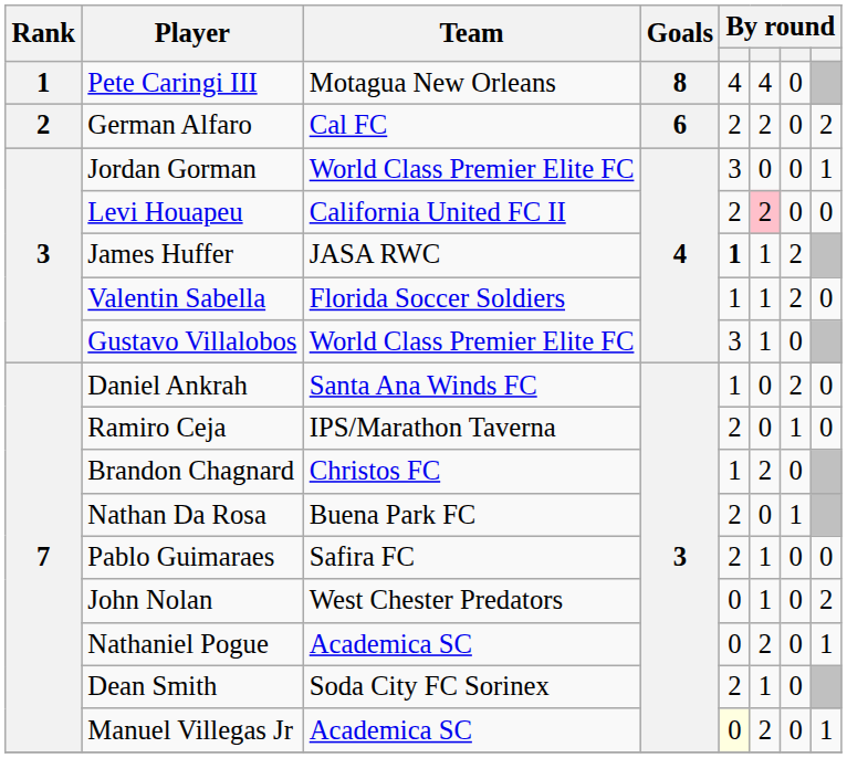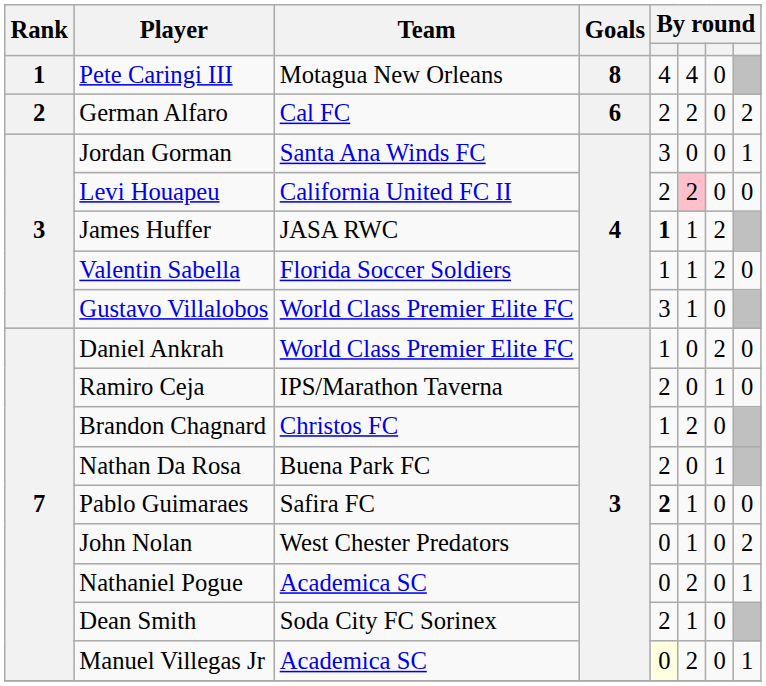Jordan Gorman | Team: World Class Premier Elite FC -> Santa Ana Winds FC
Daniel Ankrah | Team: Santa Ana Winds FC -> World Class Premier Elite FC
Pablo Guimaraes | column 5: normal -> bold
